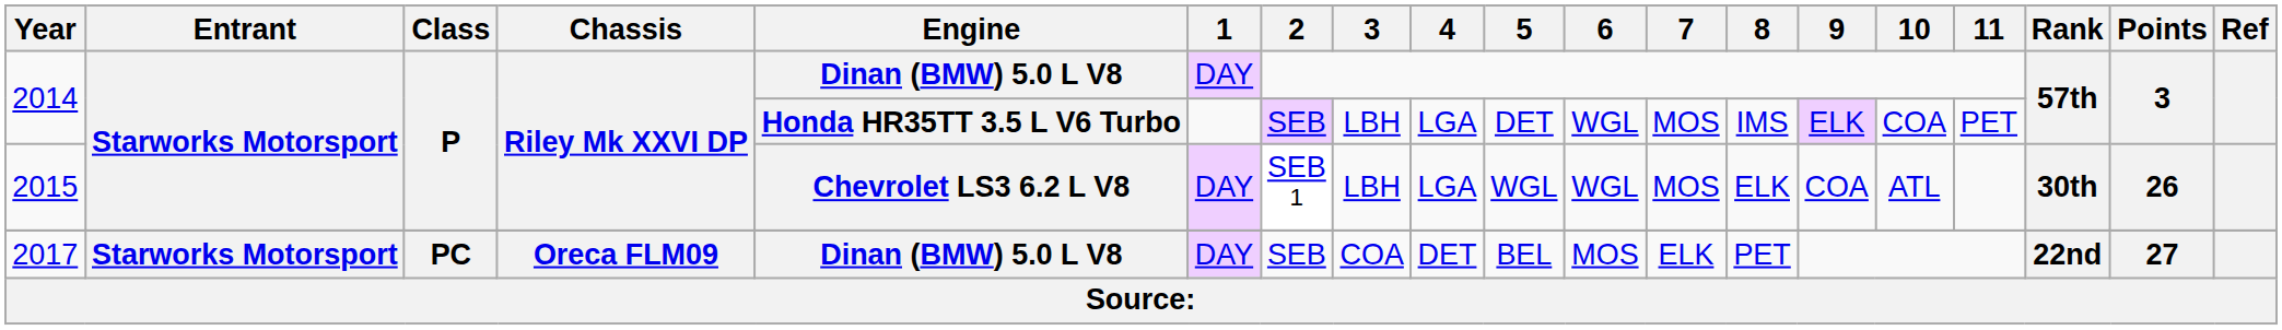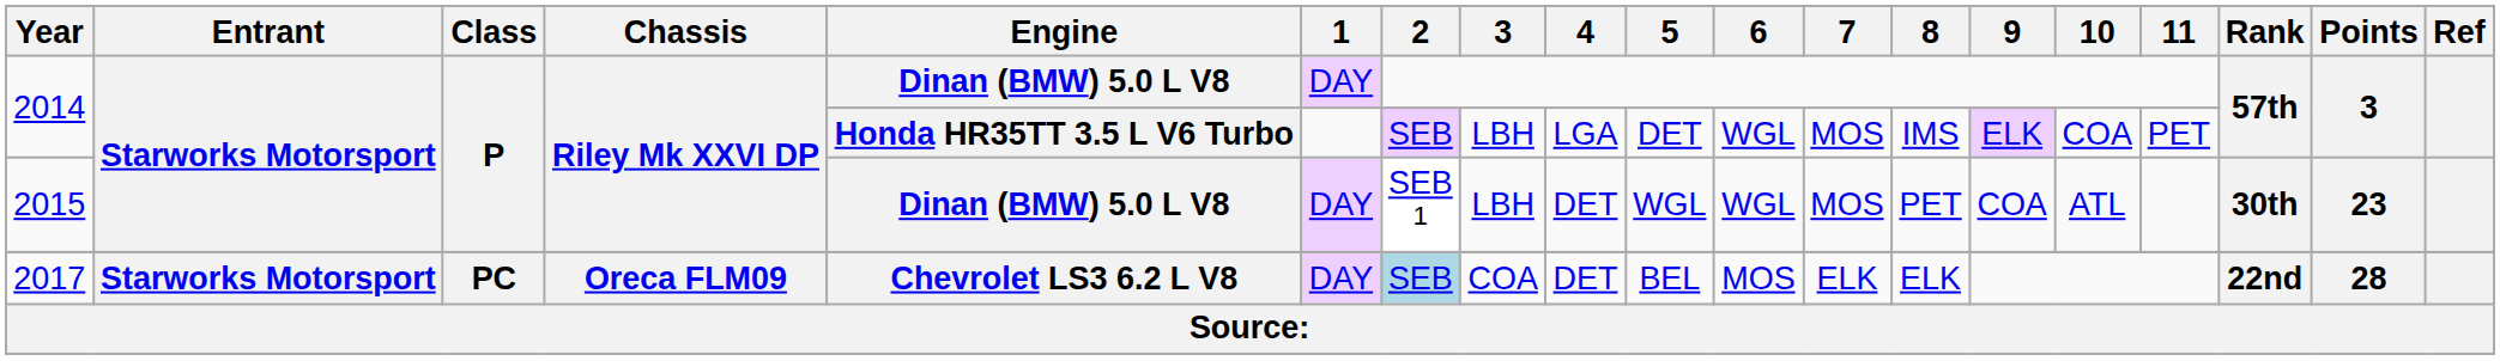2015 | Engine: Chevrolet LS3 6.2 L V8 -> Dinan (BMW) 5.0 L V8
2015 | 4: LGA -> DET
2015 | 8: ELK -> PET
2015 | Points: 26 -> 23
2017 | Engine: Dinan (BMW) 5.0 L V8 -> Chevrolet LS3 6.2 L V8
2017 | 2: no background -> lightblue background
2017 | 8: PET -> ELK
2017 | Points: 27 -> 28
